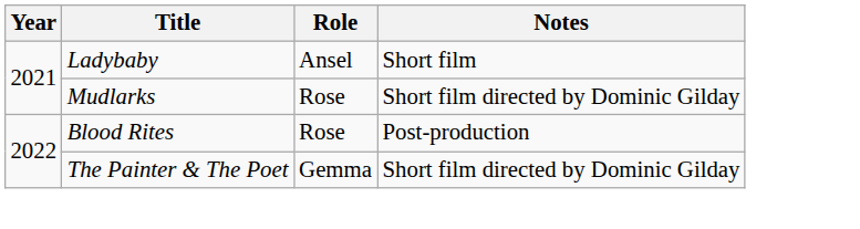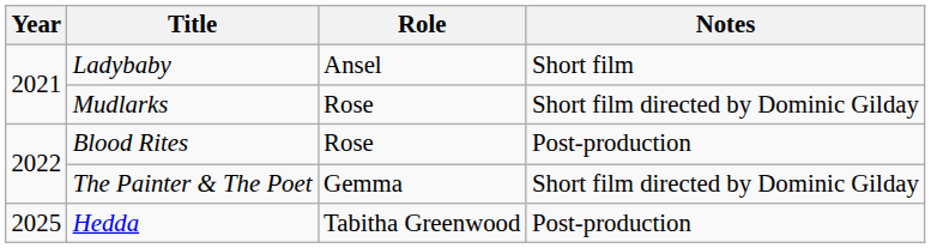+ row: 2025 | Hedda | Tabitha Greenwood | Post-production
